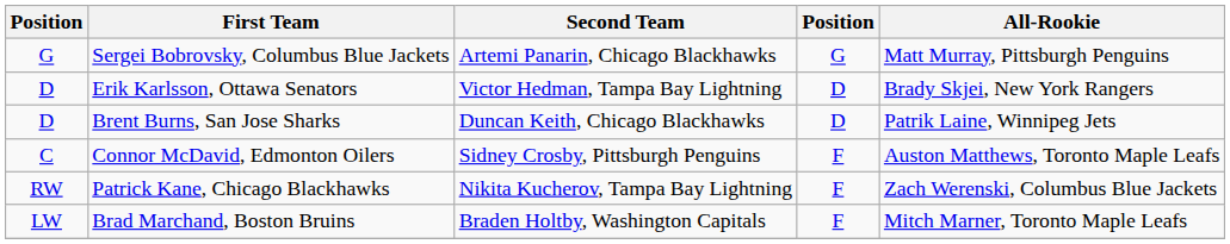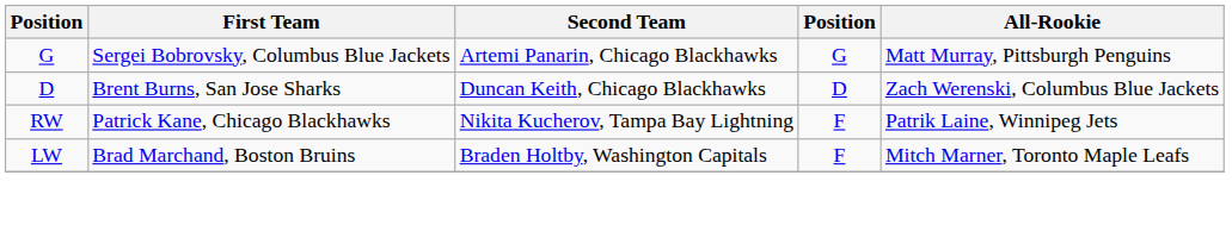- row: D | Erik Karlsson, Ottawa Senators | Victor Hedman, Tampa Bay Lightning | D | Brady Skjei, New York Rangers
Brent Burns, San Jose Sharks | All-Rookie: Patrik Laine, Winnipeg Jets -> Zach Werenski, Columbus Blue Jackets
- row: C | Connor McDavid, Edmonton Oilers | Sidney Crosby, Pittsburgh Penguins | F | Auston Matthews, Toronto Maple Leafs
Patrick Kane, Chicago Blackhawks | All-Rookie: Zach Werenski, Columbus Blue Jackets -> Patrik Laine, Winnipeg Jets
